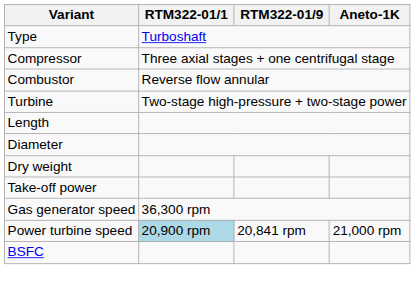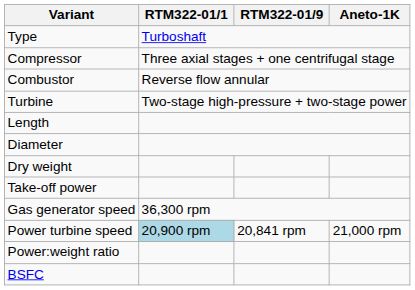+ row: Power:weight ratio
